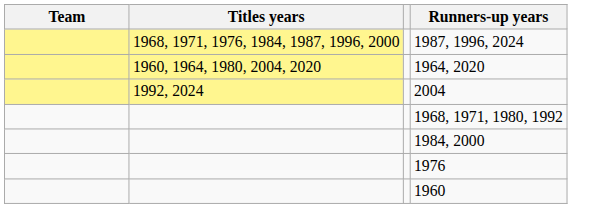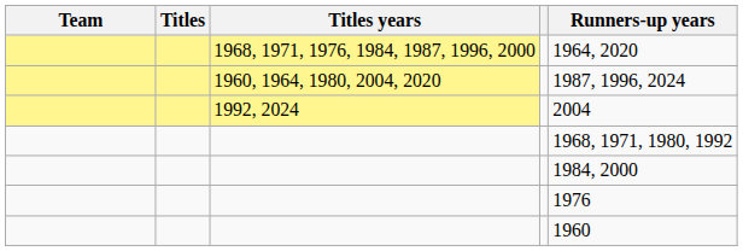+ column: Titles
1968, 1971, 1976, 1984, 1987, 1996, 2000 | Runners-up years: 1987, 1996, 2024 -> 1964, 2020
1960, 1964, 1980, 2004, 2020 | Runners-up years: 1964, 2020 -> 1987, 1996, 2024
